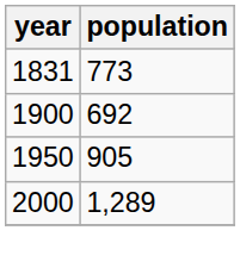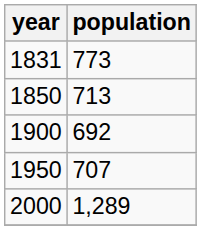+ row: 1850 | 713
1950 | population: 905 -> 707
